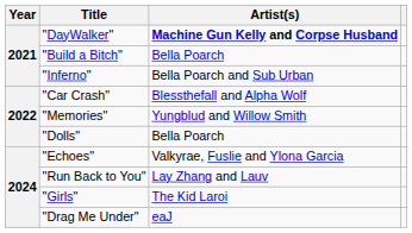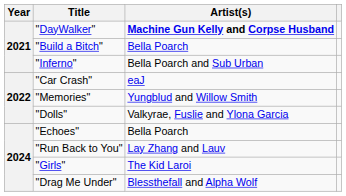"Car Crash" | Artist(s): Blessthefall and Alpha Wolf -> eaJ
"Dolls" | Artist(s): Bella Poarch -> Valkyrae, Fuslie and Ylona Garcia
"Echoes" | Artist(s): Valkyrae, Fuslie and Ylona Garcia -> Bella Poarch
"Drag Me Under" | Artist(s): eaJ -> Blessthefall and Alpha Wolf
